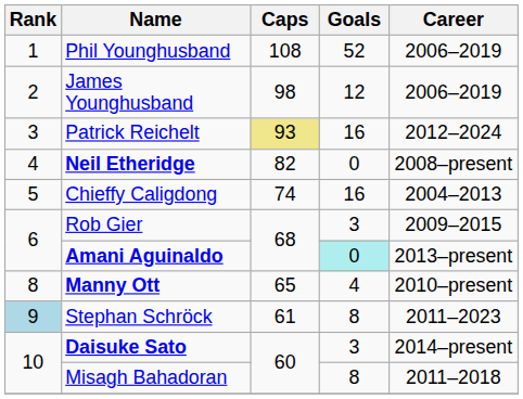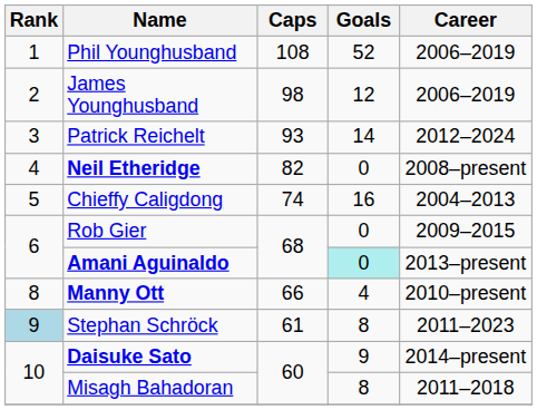Patrick Reichelt | Caps: khaki background -> no background
Patrick Reichelt | Goals: 16 -> 14
Rob Gier | Goals: 3 -> 0
Manny Ott | Caps: 65 -> 66
Daisuke Sato | Goals: 3 -> 9
